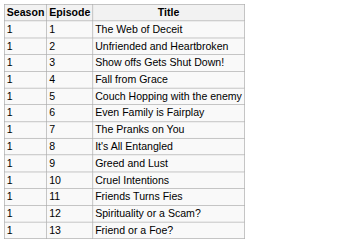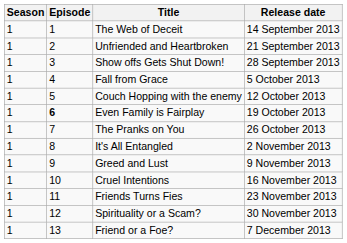+ column: Release date | 14 September 2013 | 21 September 2013 | 28 September 2013 | 5 October 2013 | 12 October 2013 | 19 October 2013 | 26 October 2013 | 2 November 2013 | 9 November 2013 | 16 November 2013 | 23 November 2013 | 30 November 2013 | 7 December 2013
Even Family is Fairplay | Episode: normal -> bold
